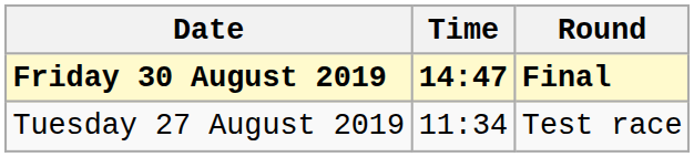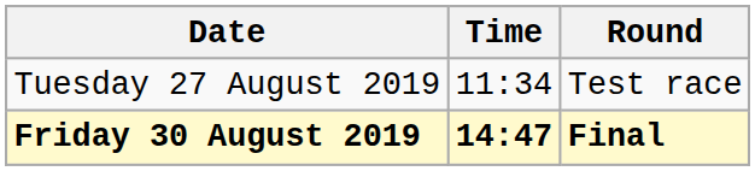rows swapped: Tuesday 27 August 2019 <-> Friday 30 August 2019
